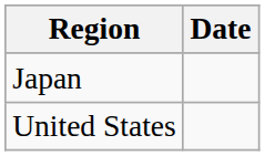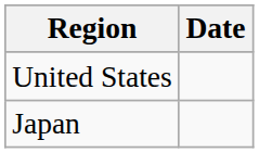rows swapped: United States <-> Japan
